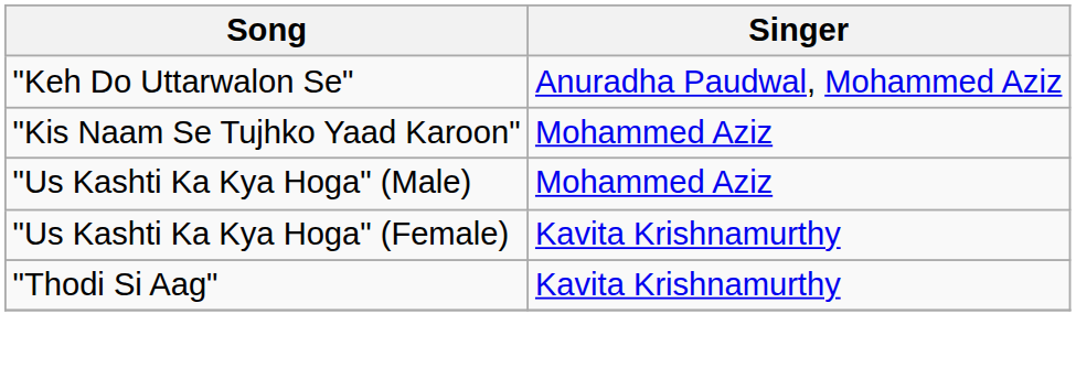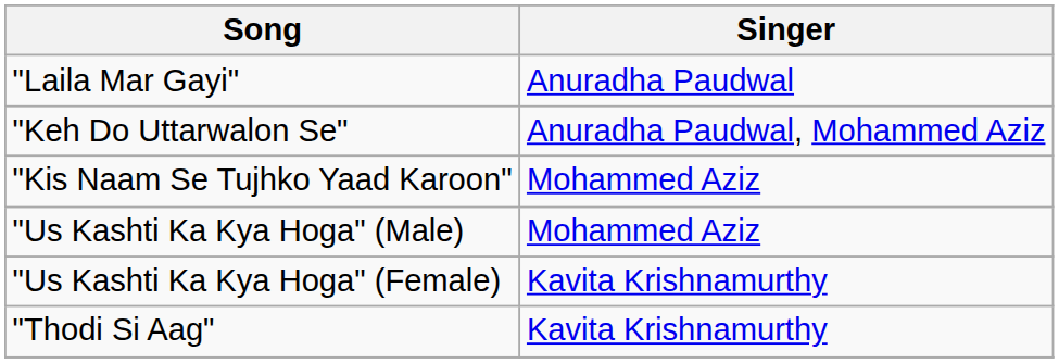+ row: "Laila Mar Gayi" | Anuradha Paudwal
